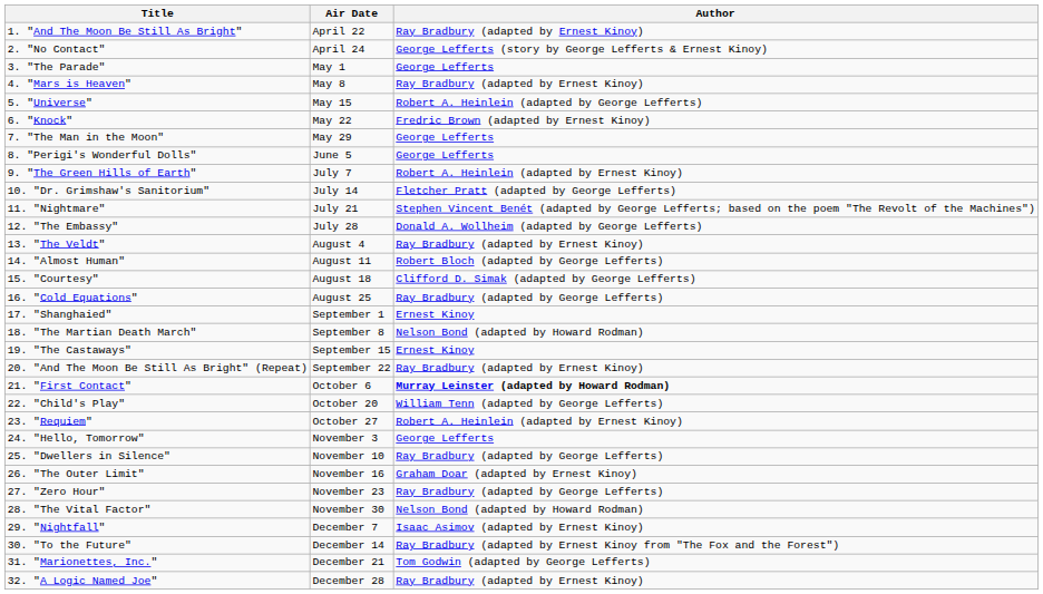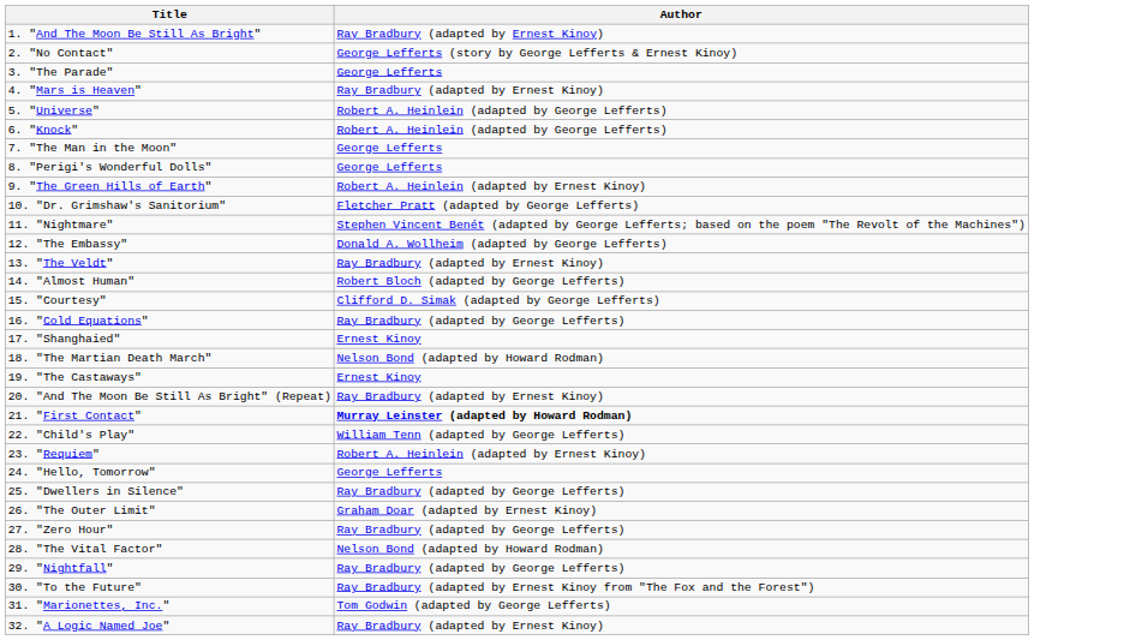- column: Air Date | April 22 | April 24 | May 1 | May 8 | May 15 | May 22 | May 29 | June 5 | July 7 | July 14 | July 21 | July 28 | August 4 | August 11 | August 18 | August 25 | September 1 | September 8 | September 15 | September 22 | October 6 | October 20 | October 27 | November 3 | November 10 | November 16 | November 23 | November 30 | December 7 | December 14 | December 21 | December 28
6. "Knock" | Author: Fredric Brown (adapted by Ernest Kinoy) -> Robert A. Heinlein (adapted by George Lefferts)
29. "Nightfall" | Author: Isaac Asimov (adapted by Ernest Kinoy) -> Ray Bradbury (adapted by George Lefferts)
